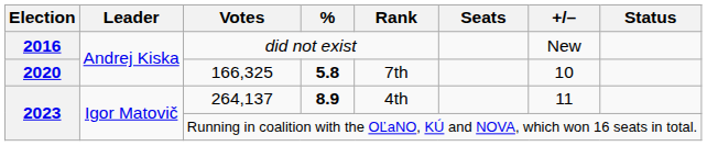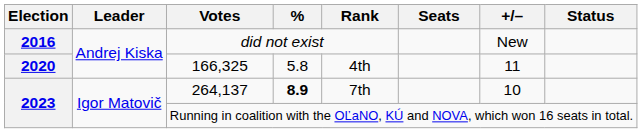166,325 | %: bold -> normal
166,325 | Rank: 7th -> 4th
166,325 | +/–: 10 -> 11
264,137 | Rank: 4th -> 7th
264,137 | +/–: 11 -> 10
